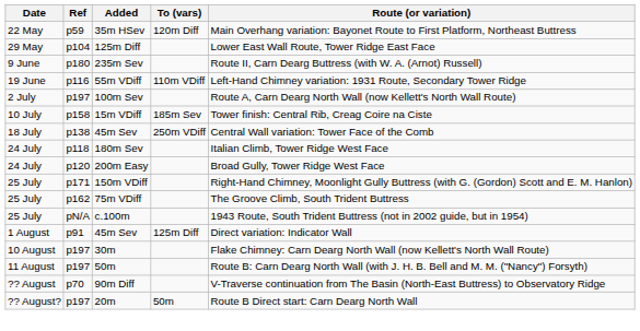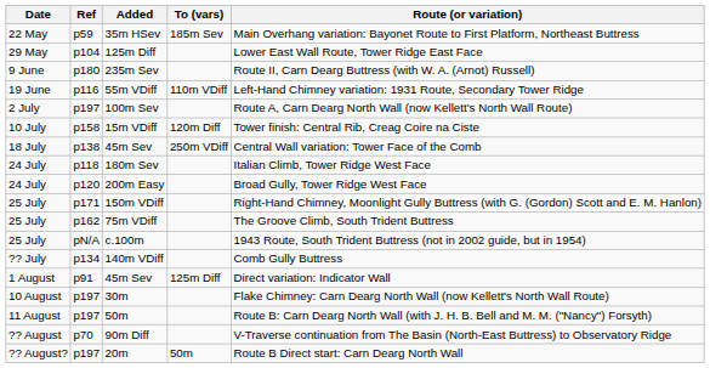35m HSev | To (vars): 120m Diff -> 185m Sev
15m VDiff | To (vars): 185m Sev -> 120m Diff
+ row: ?? July | p134 | 140m VDiff | Comb Gully Buttress
